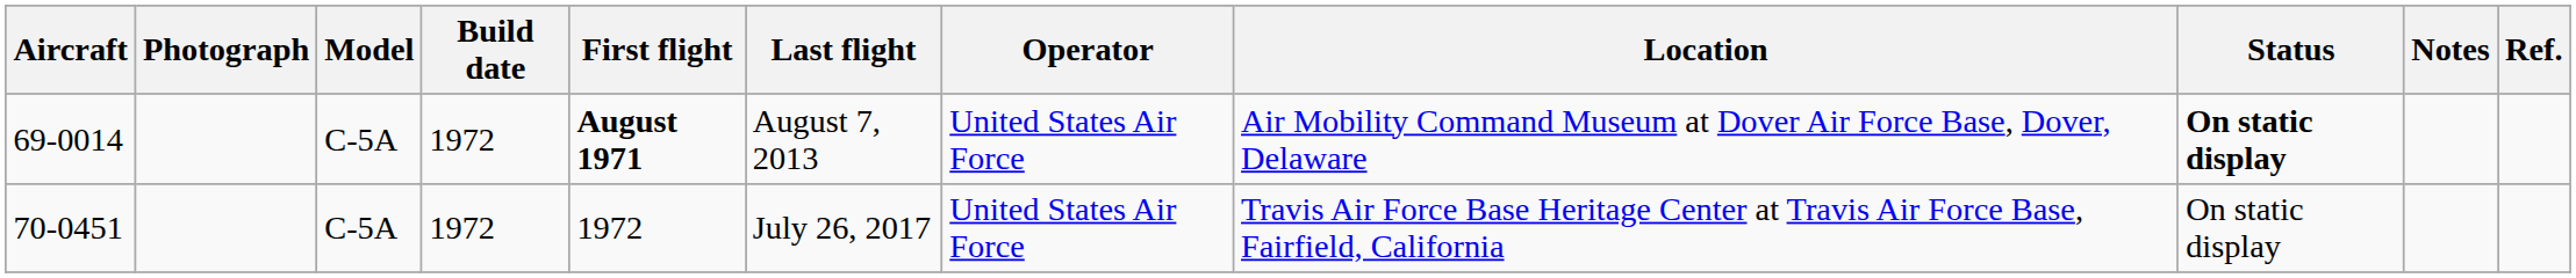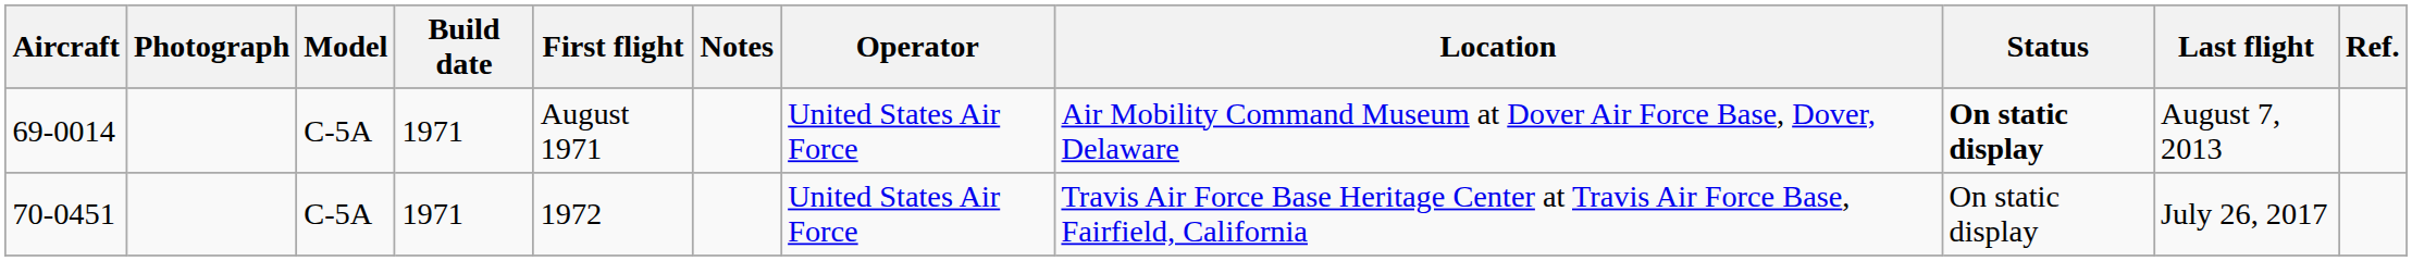columns swapped: Last flight <-> Notes
69-0014 | Build date: 1972 -> 1971
69-0014 | First flight: bold -> normal
70-0451 | Build date: 1972 -> 1971
